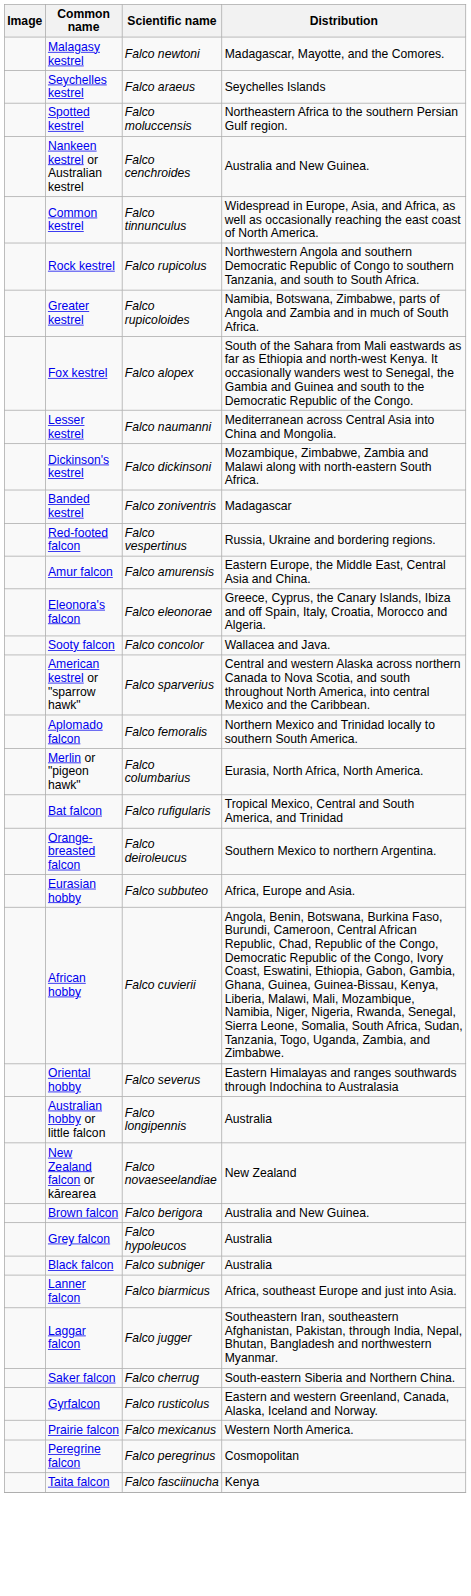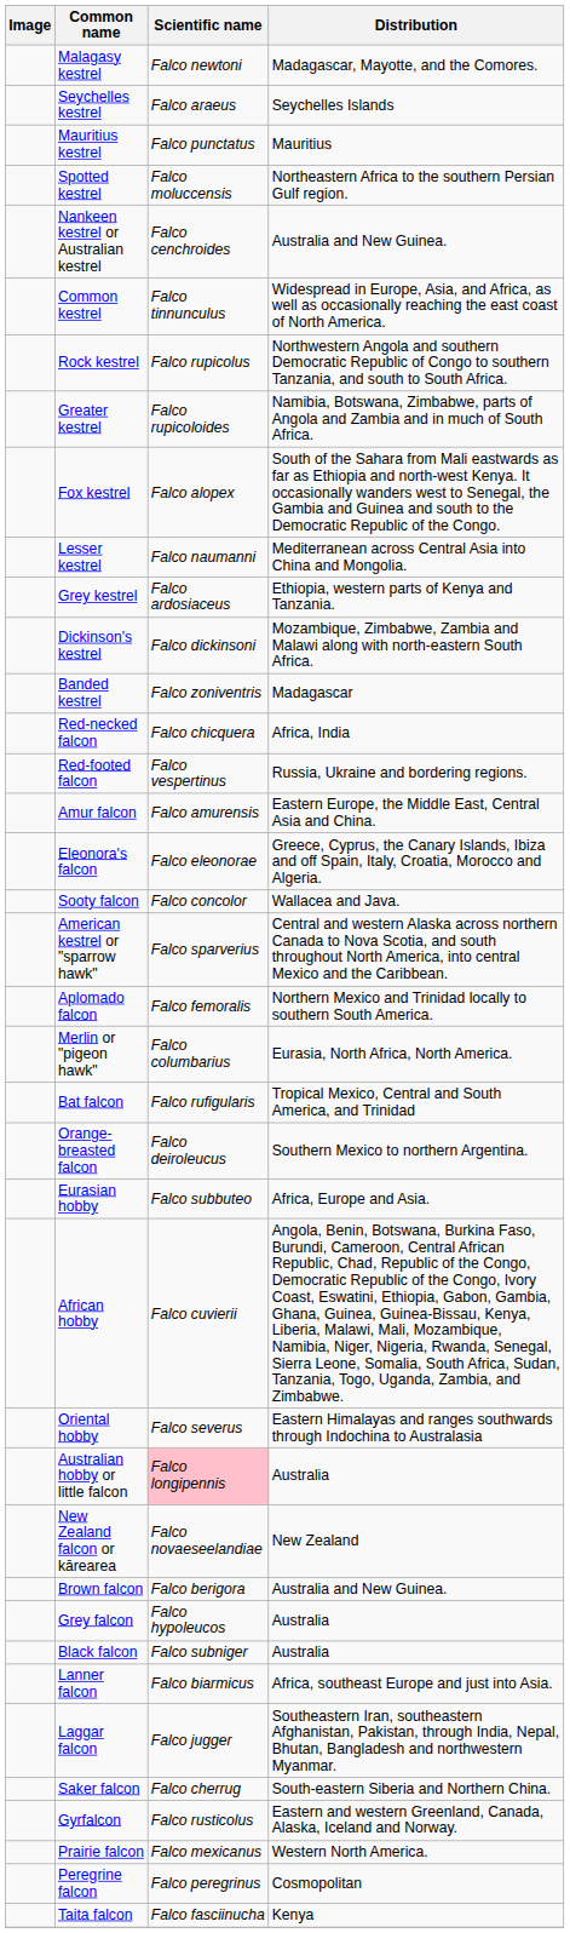+ row: Mauritius kestrel | Falco punctatus | Mauritius
+ row: Grey kestrel | Falco ardosiaceus | Ethiopia, western parts of Kenya and Tanzania.
+ row: Red-necked falcon | Falco chicquera | Africa, India
Australian hobby or little falcon | Scientific name: no background -> pink background
